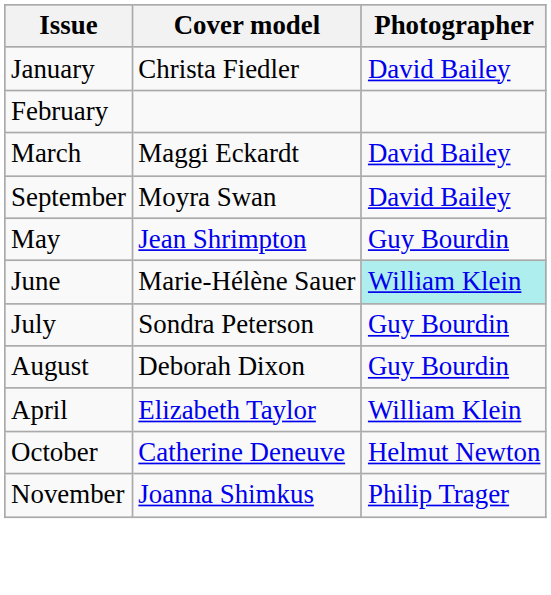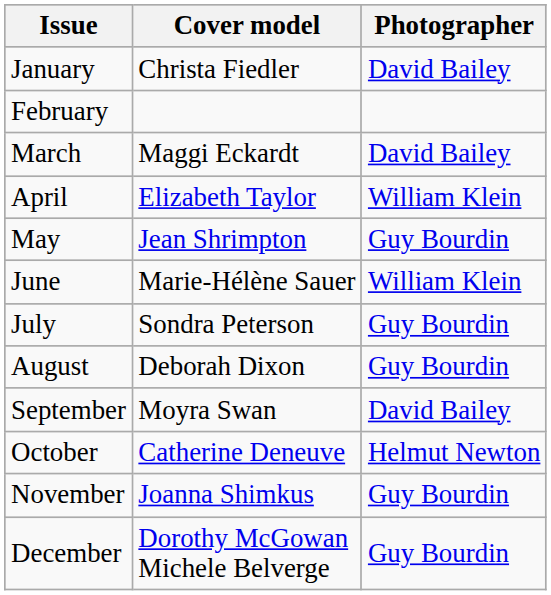rows swapped: April <-> September
June | Photographer: paleturquoise background -> no background
November | Photographer: Philip Trager -> Guy Bourdin
+ row: December | Dorothy McGowan Michele Belverge | Guy Bourdin
